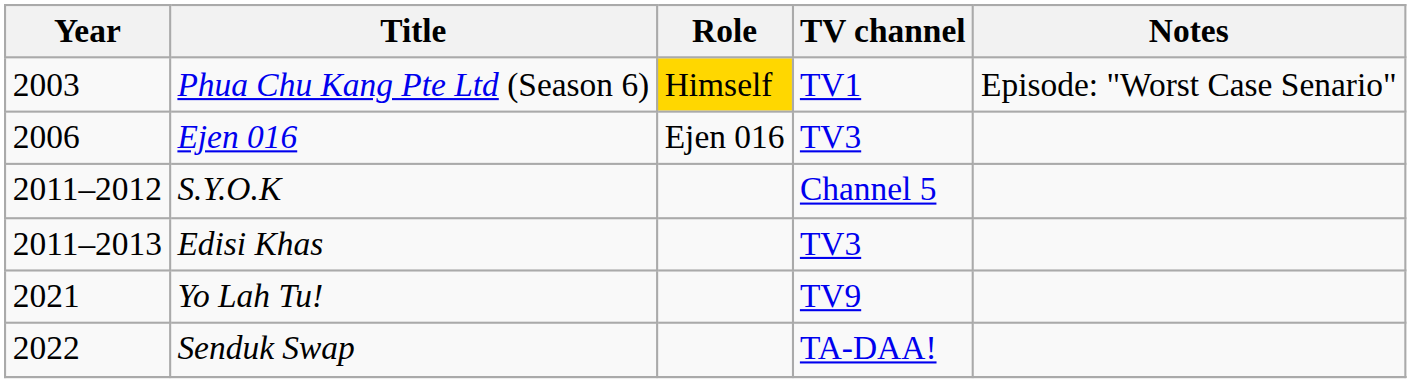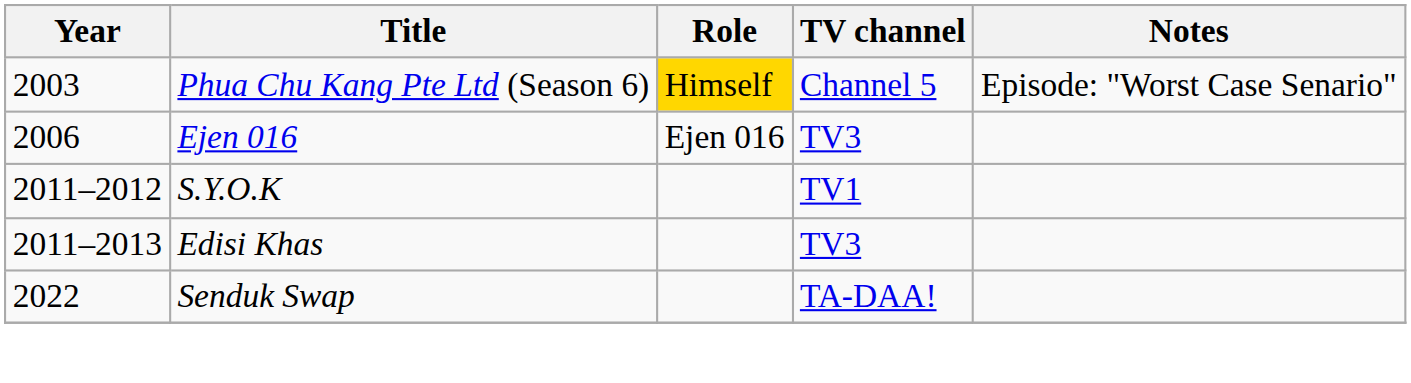Phua Chu Kang Pte Ltd (Season 6) | TV channel: TV1 -> Channel 5
S.Y.O.K | TV channel: Channel 5 -> TV1
- row: 2021 | Yo Lah Tu! | TV9
